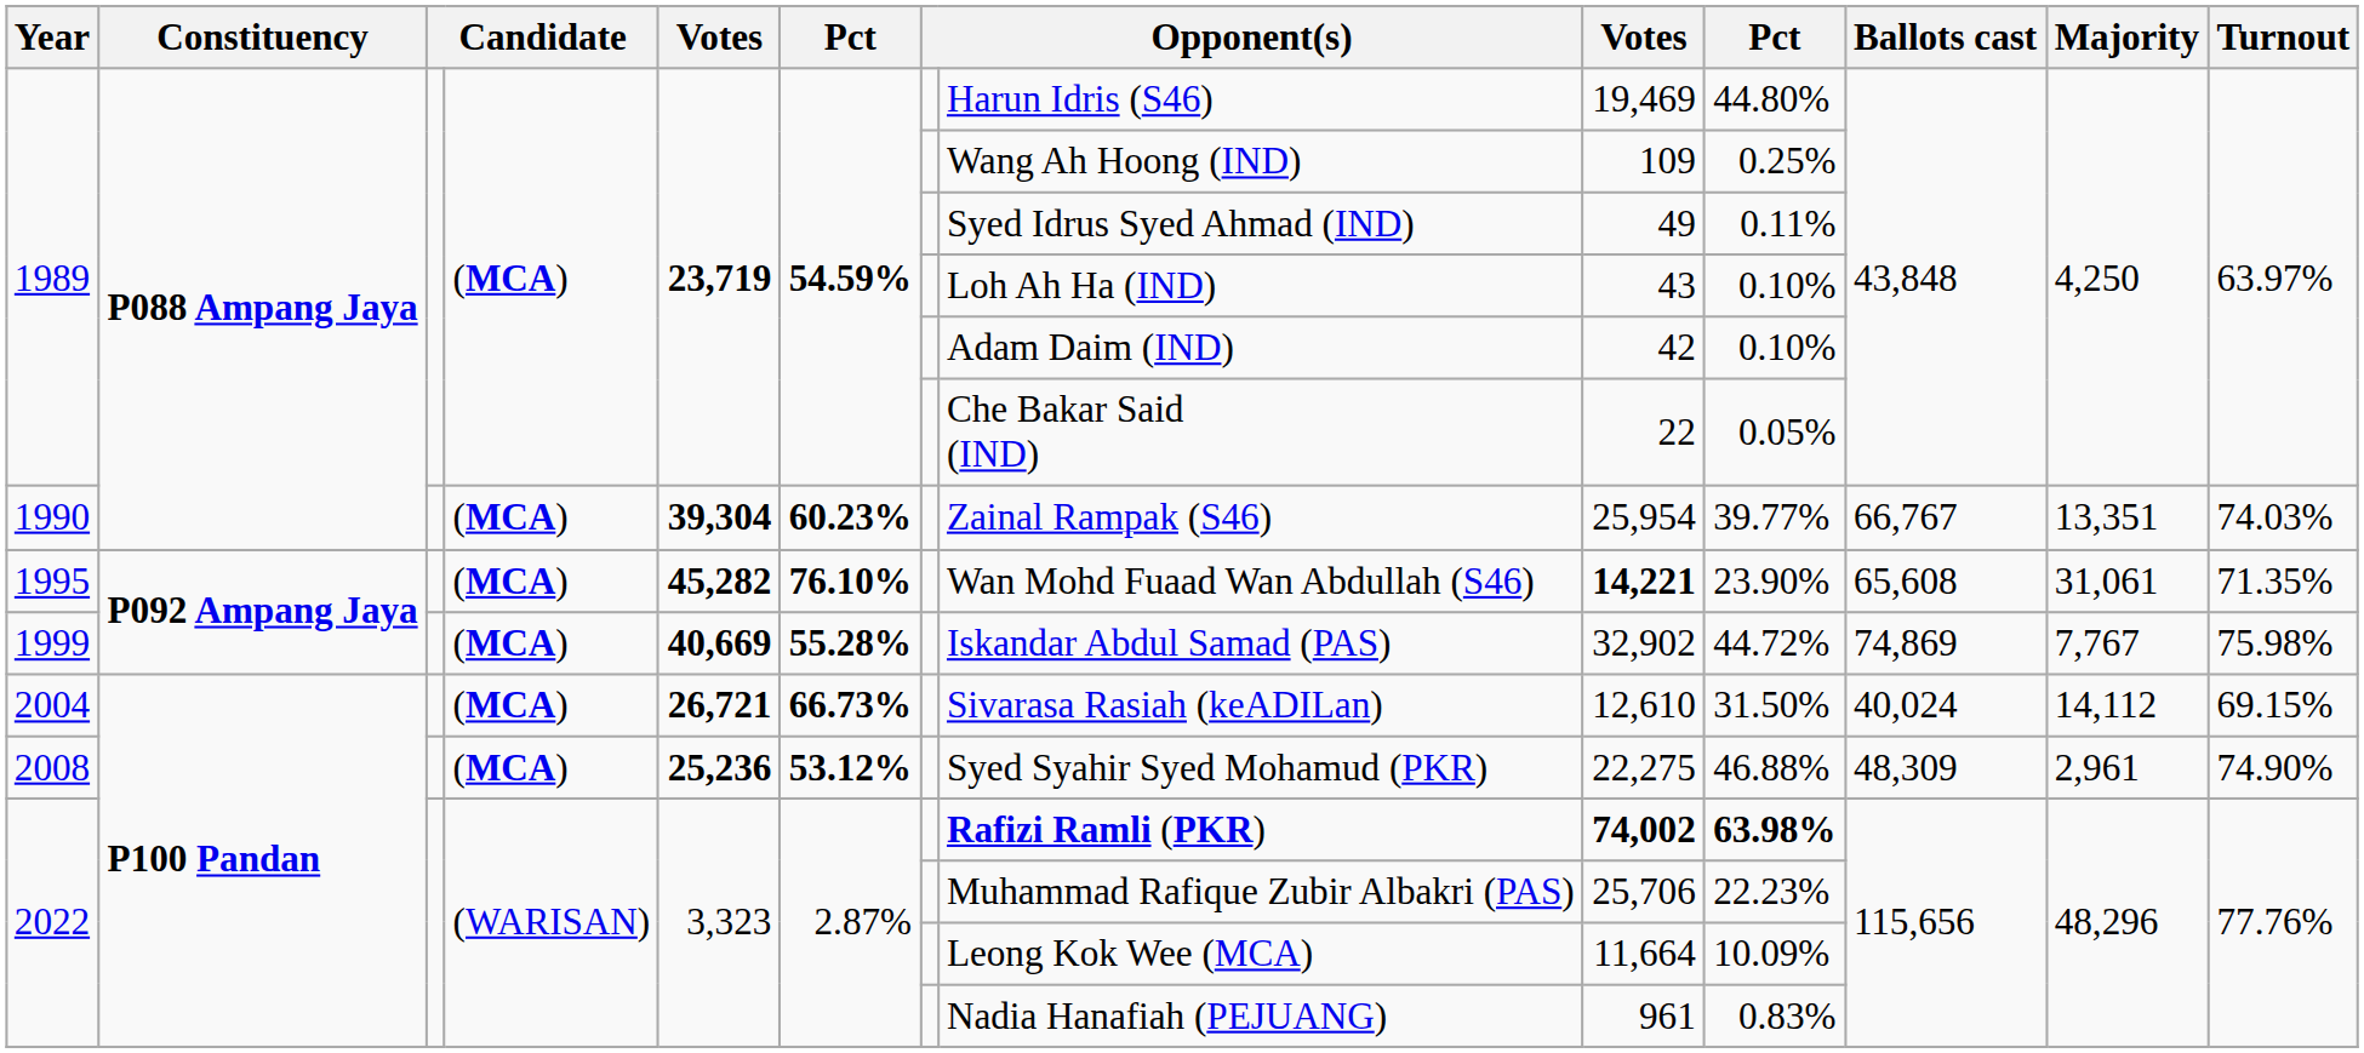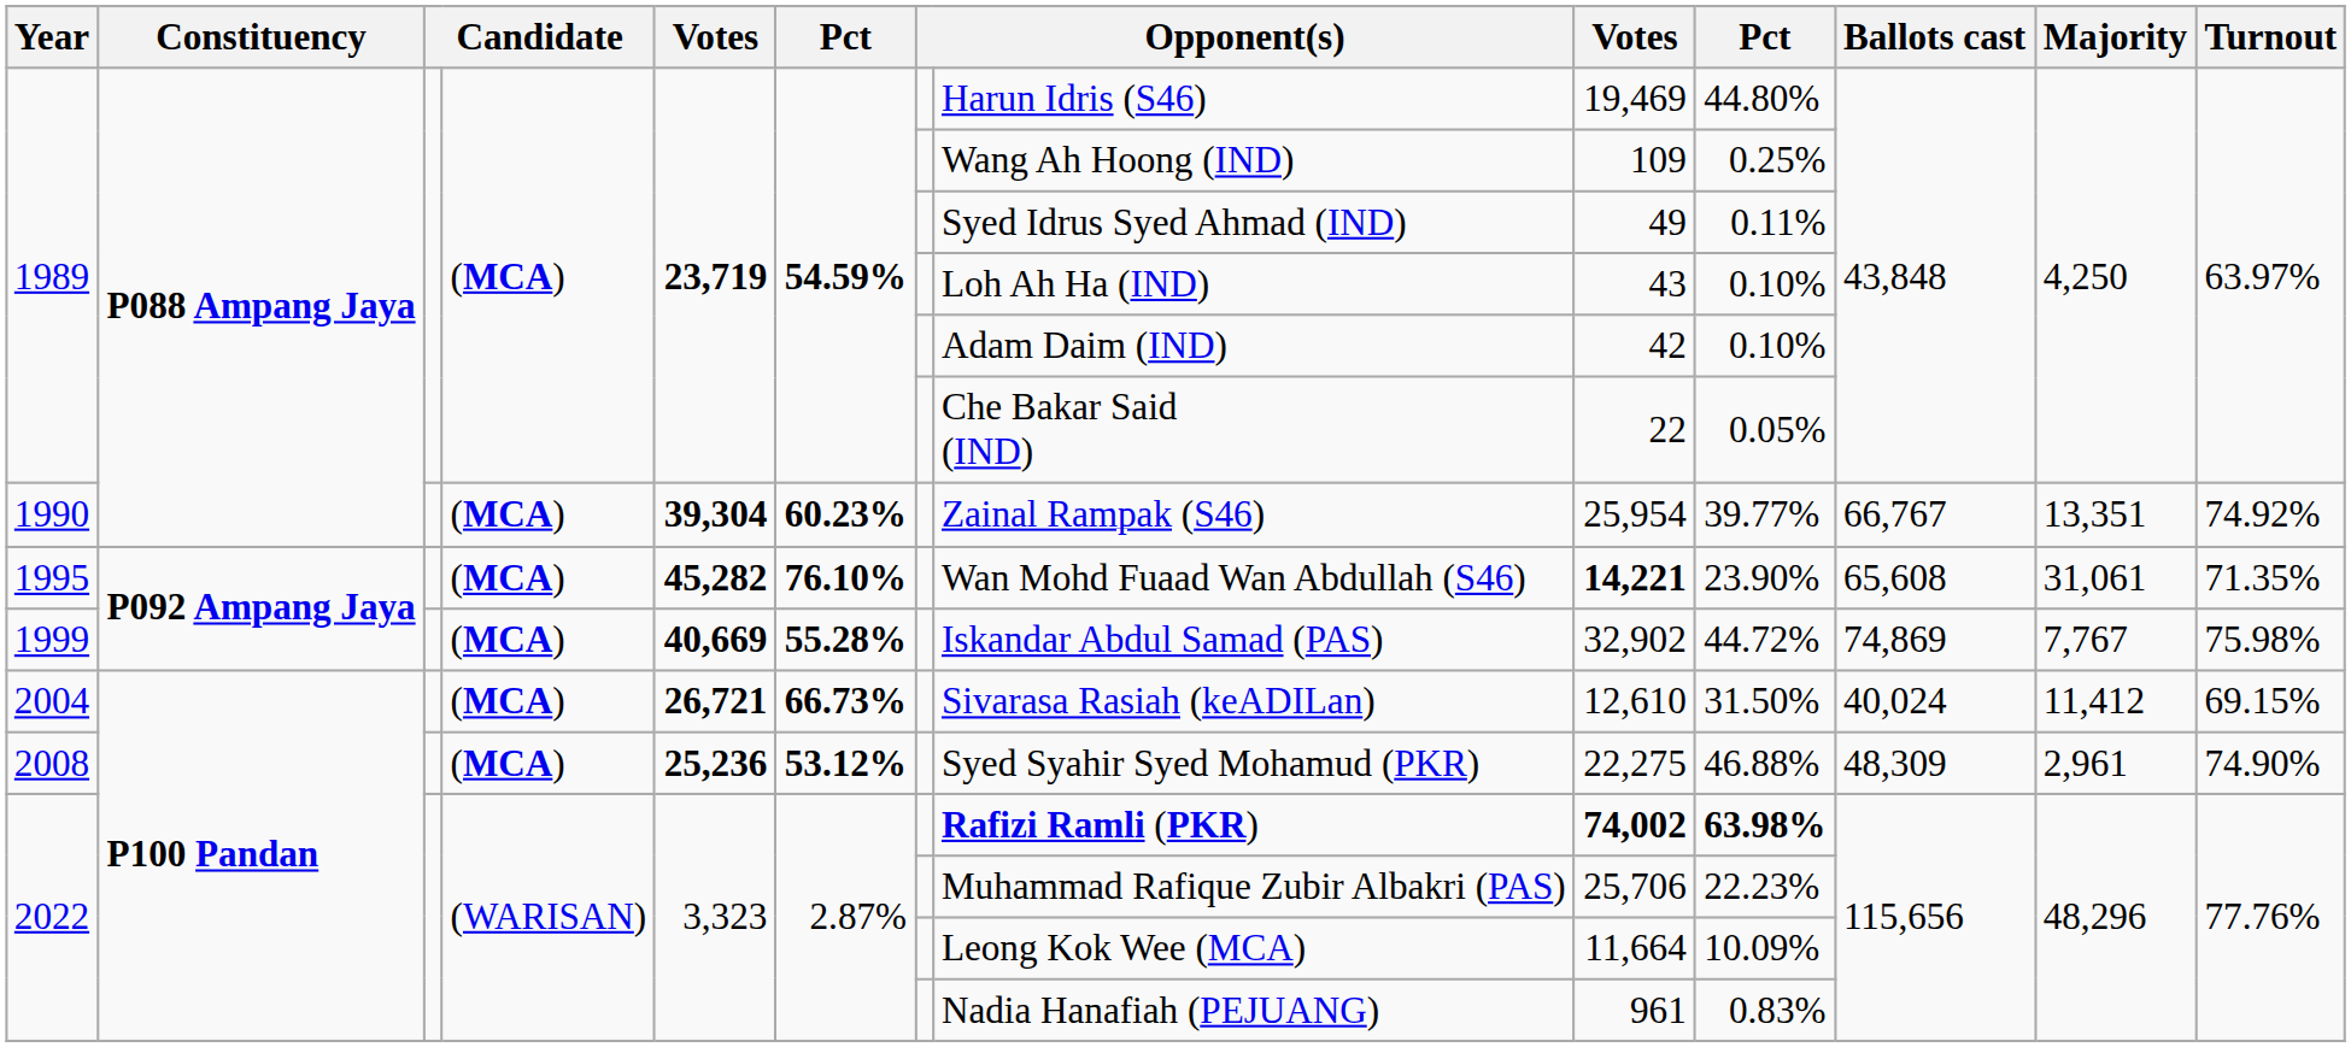1990 | Turnout: 74.03% -> 74.92%
2004 | Majority: 14,112 -> 11,412
